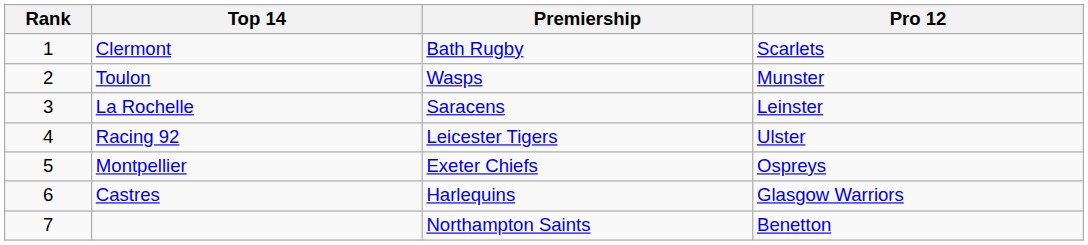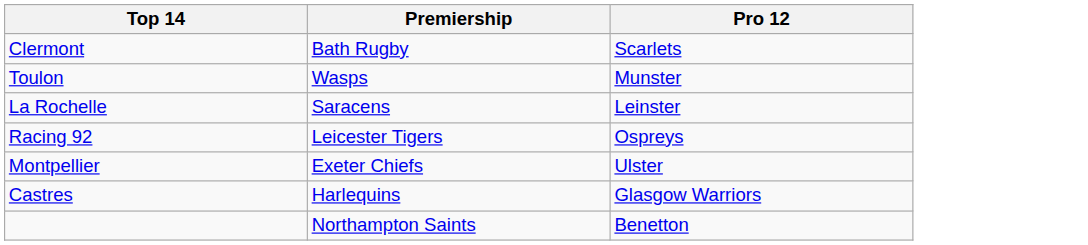- column: Rank | 1 | 2 | 3 | 4 | 5 | 6 | 7
Racing 92 | Pro 12: Ulster -> Ospreys
Montpellier | Pro 12: Ospreys -> Ulster
